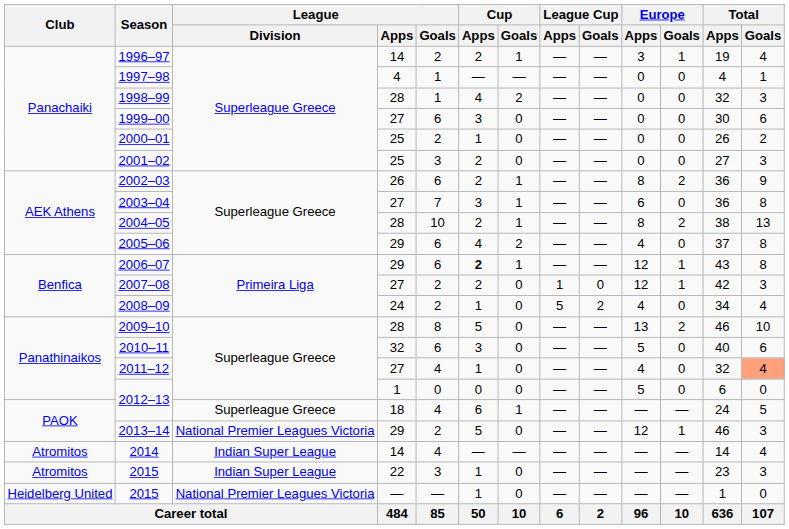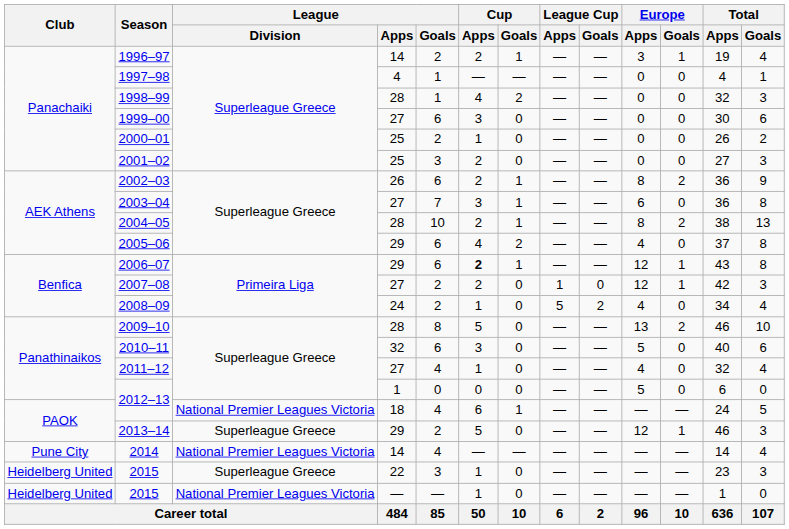2011–12 | Total / Goals: lightsalmon background -> no background
2012–13 / 18 | League / Division: Superleague Greece -> National Premier Leagues Victoria
2013–14 | League / Division: National Premier Leagues Victoria -> Superleague Greece
2014 | Club: Atromitos -> Pune City
2014 | League / Division: Indian Super League -> National Premier Leagues Victoria
2015 / 22 | Club: Atromitos -> Heidelberg United
2015 / 22 | League / Division: Indian Super League -> Superleague Greece
